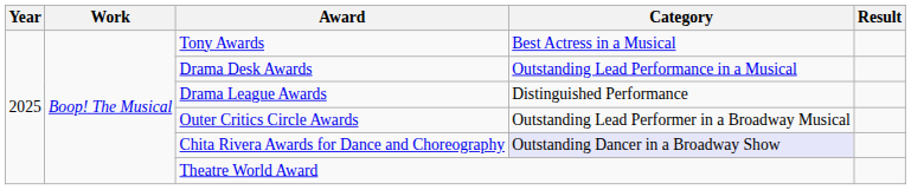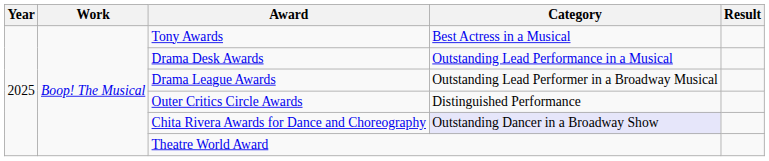Drama League Awards | Category: Distinguished Performance -> Outstanding Lead Performer in a Broadway Musical
Outer Critics Circle Awards | Category: Outstanding Lead Performer in a Broadway Musical -> Distinguished Performance
